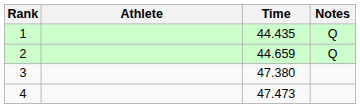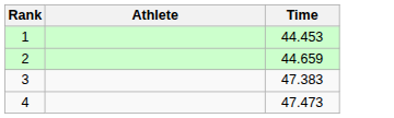- column: Notes | Q | Q
1 | Time: 44.435 -> 44.453
3 | Time: 47.380 -> 47.383
